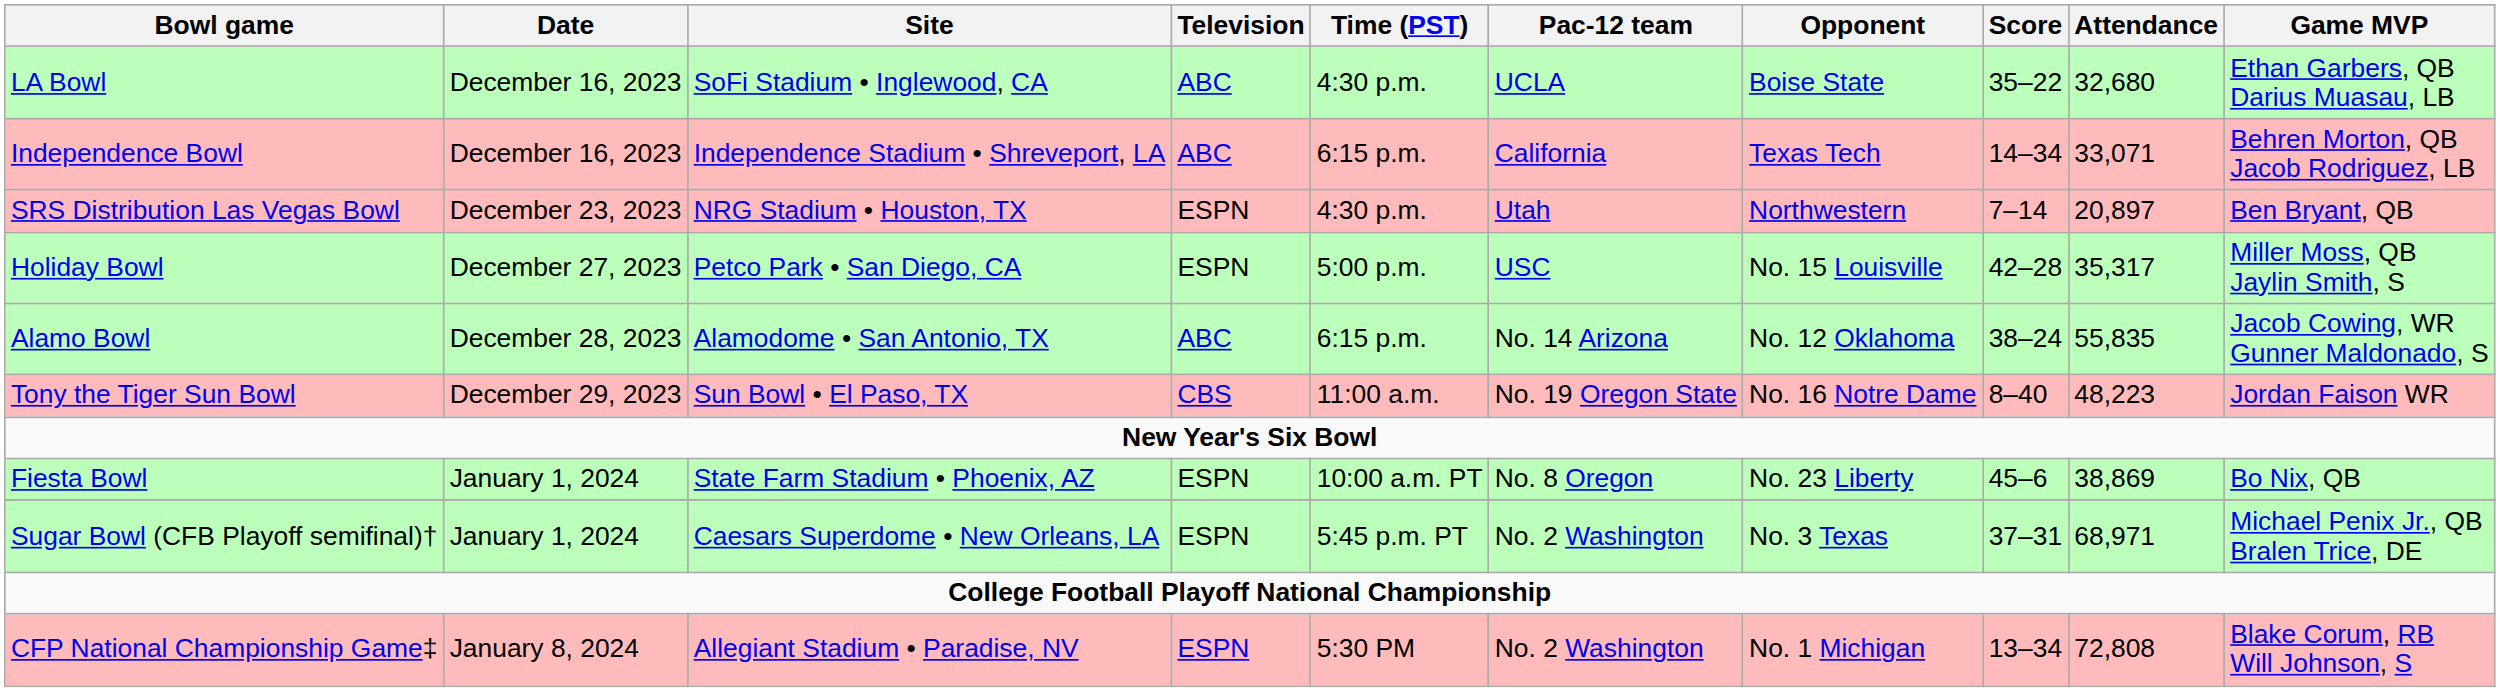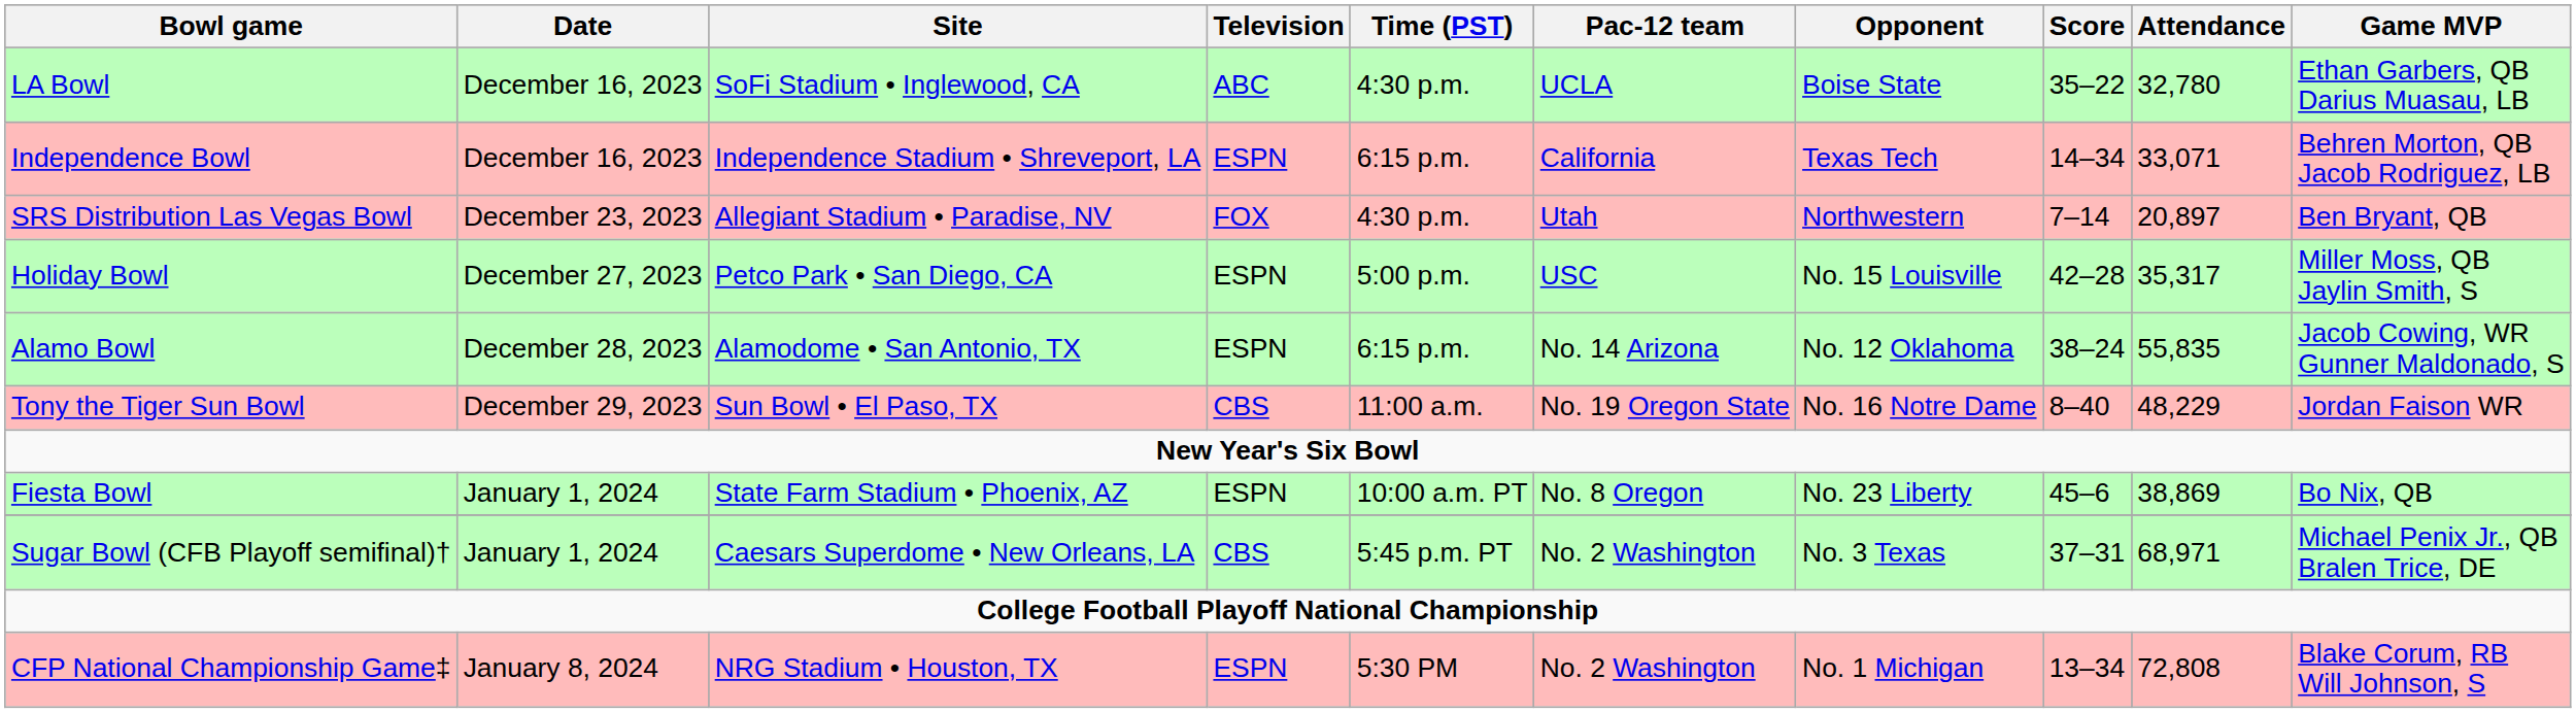LA Bowl | Attendance: 32,680 -> 32,780
Independence Bowl | Television: ABC -> ESPN
SRS Distribution Las Vegas Bowl | Site: NRG Stadium • Houston, TX -> Allegiant Stadium • Paradise, NV
SRS Distribution Las Vegas Bowl | Television: ESPN -> FOX
Alamo Bowl | Television: ABC -> ESPN
Tony the Tiger Sun Bowl | Attendance: 48,223 -> 48,229
Sugar Bowl (CFB Playoff semifinal)† | Television: ESPN -> CBS
CFP National Championship Game‡ | Site: Allegiant Stadium • Paradise, NV -> NRG Stadium • Houston, TX
